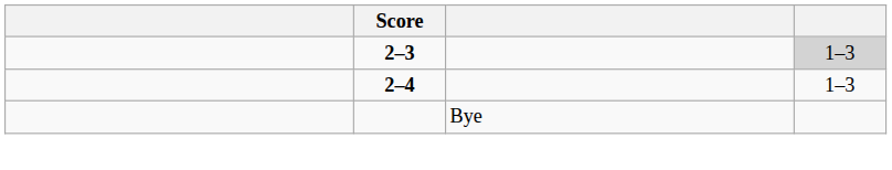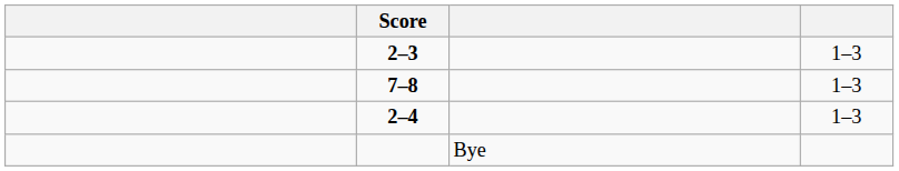2–3 | column 4: lightgrey background -> no background
+ row: 7–8 | 1–3
